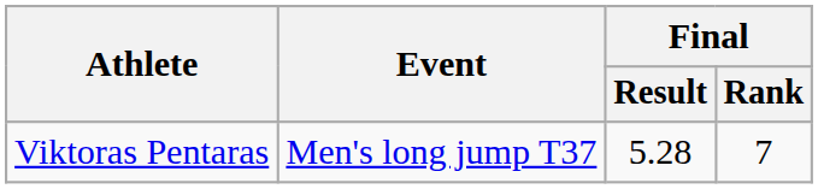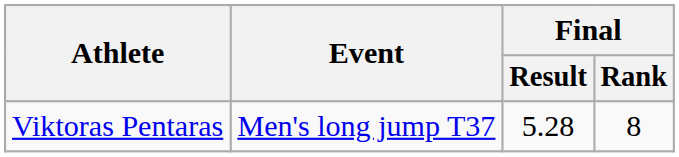Viktoras Pentaras | Final / Rank: 7 -> 8
